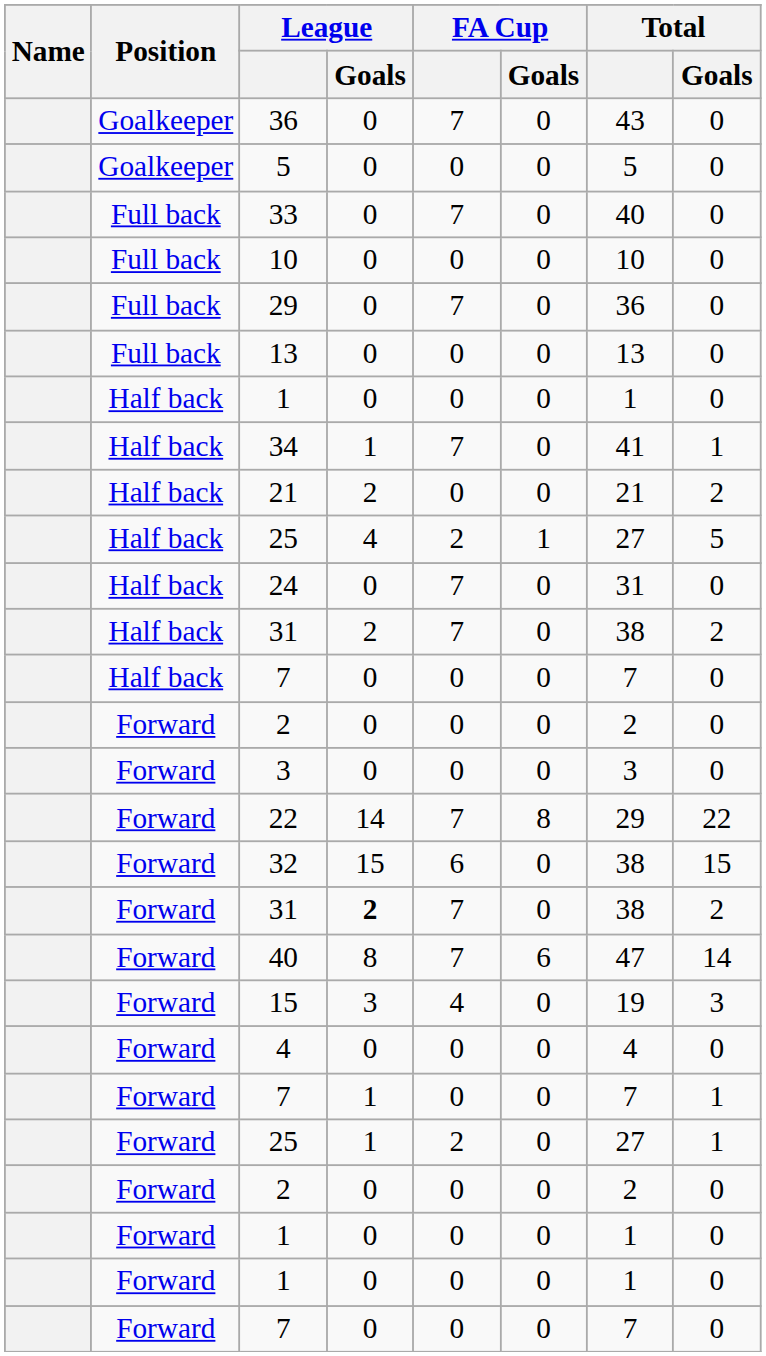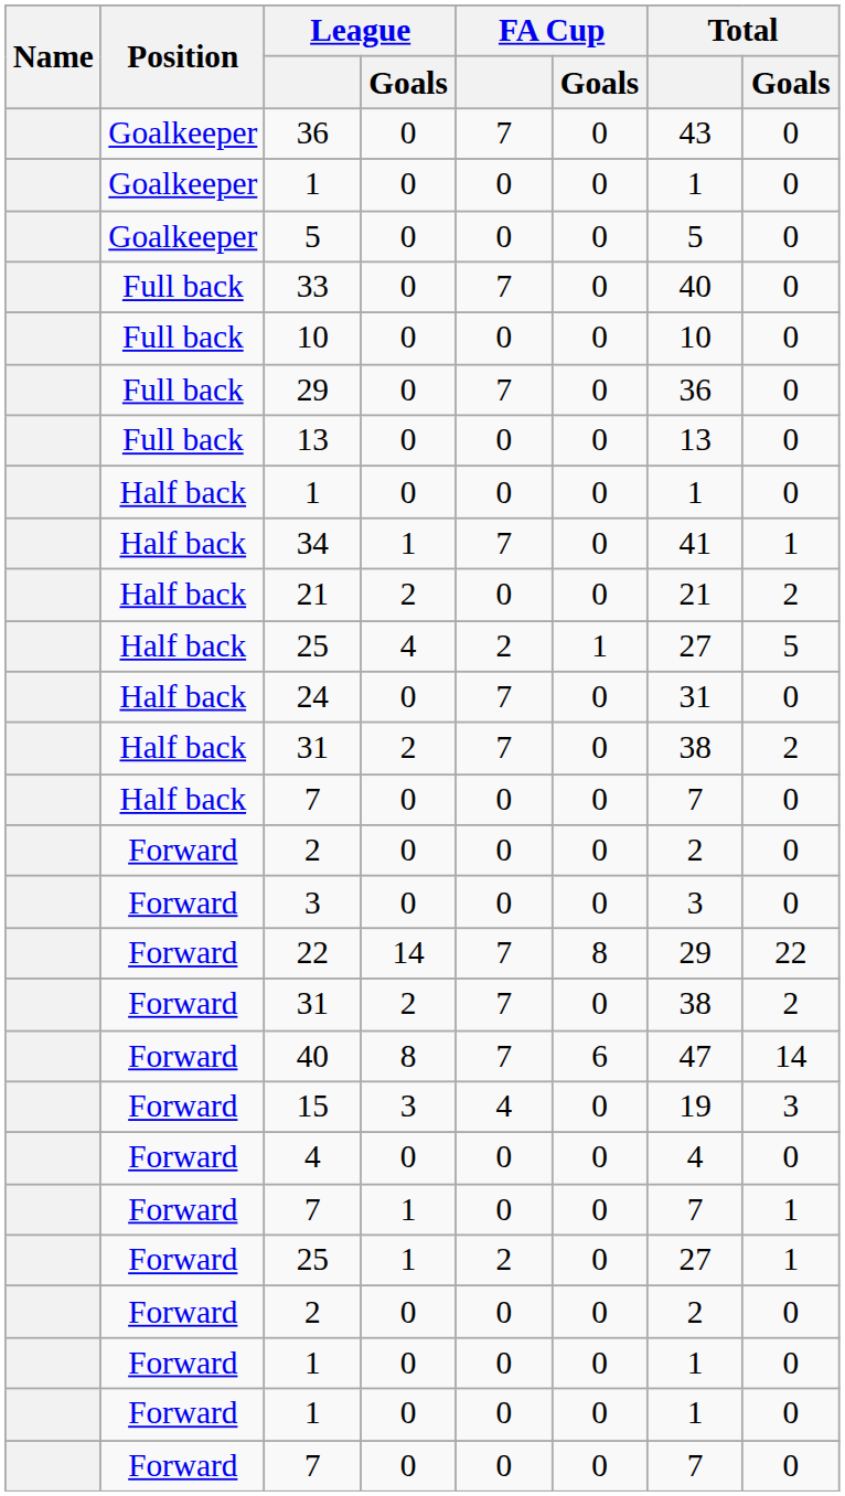+ row: Goalkeeper | 1 | 0 | 0 | 0 | 1 | 0
- row: Forward | 32 | 15 | 6 | 0 | 38 | 15
Forward / 31 | League / Goals: bold -> normal
